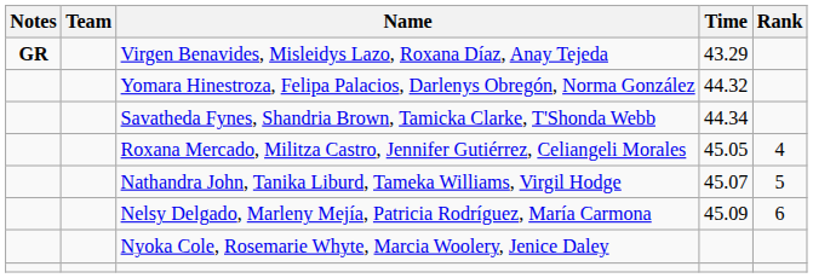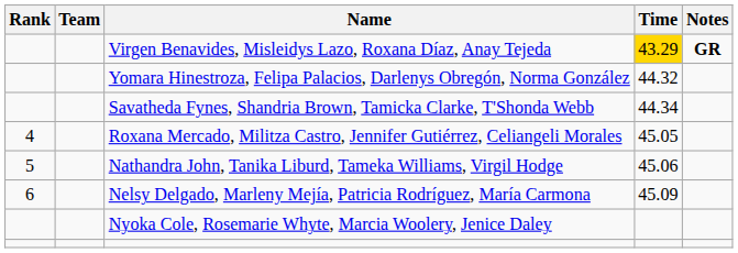columns swapped: Rank <-> Notes
Virgen Benavides, Misleidys Lazo, Roxana Díaz, Anay Tejeda | Time: no background -> gold background
Nathandra John, Tanika Liburd, Tameka Williams, Virgil Hodge | Time: 45.07 -> 45.06
